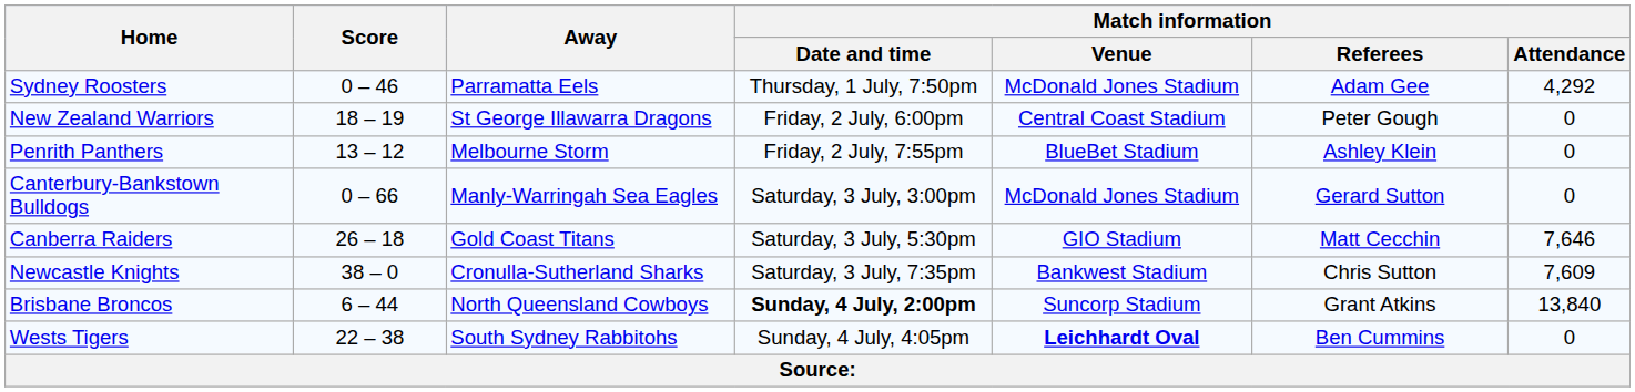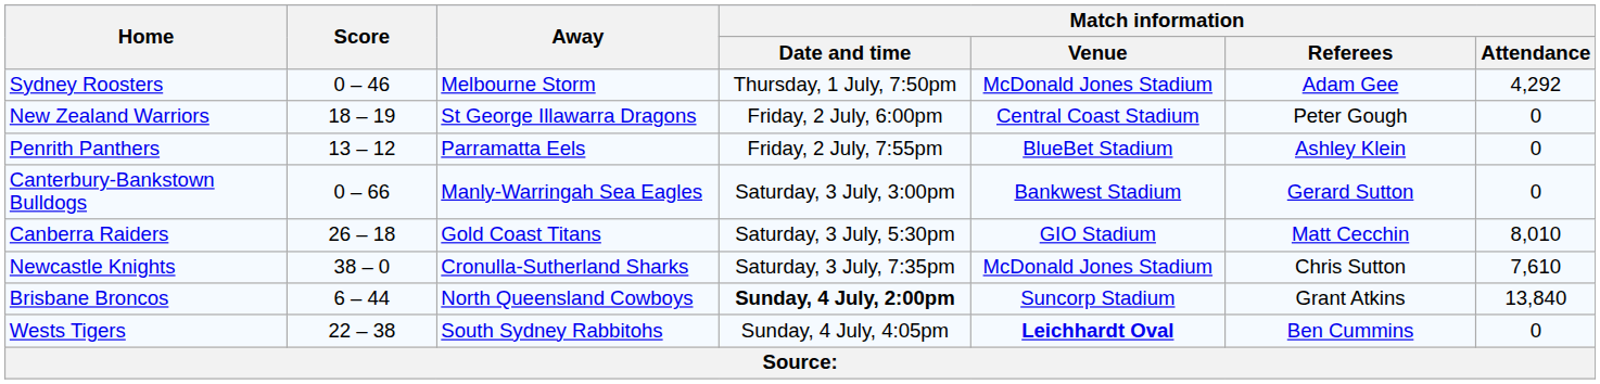Sydney Roosters | Away: Parramatta Eels -> Melbourne Storm
Penrith Panthers | Away: Melbourne Storm -> Parramatta Eels
Canterbury-Bankstown Bulldogs | Match information / Venue: McDonald Jones Stadium -> Bankwest Stadium
Canberra Raiders | Match information / Attendance: 7,646 -> 8,010
Newcastle Knights | Match information / Venue: Bankwest Stadium -> McDonald Jones Stadium
Newcastle Knights | Match information / Attendance: 7,609 -> 7,610
